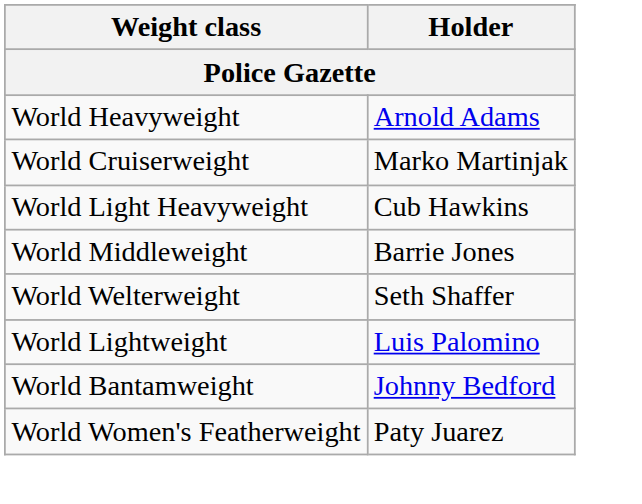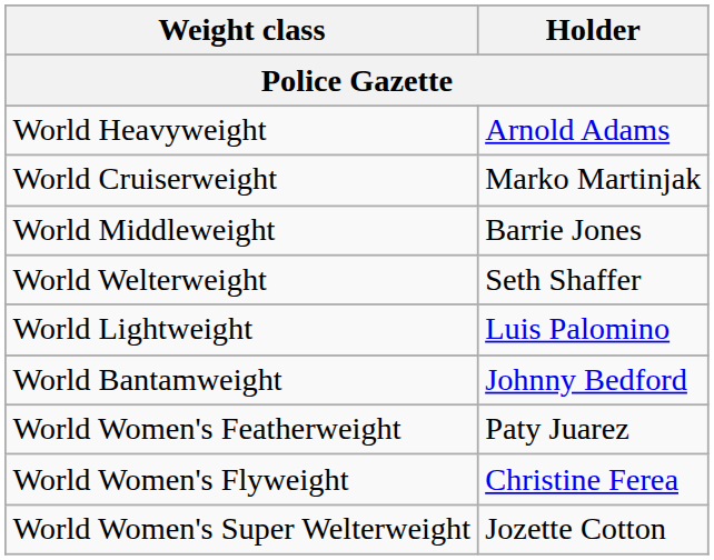- row: World Light Heavyweight | Cub Hawkins
+ row: World Women's Flyweight | Christine Ferea
+ row: World Women's Super Welterweight | Jozette Cotton
